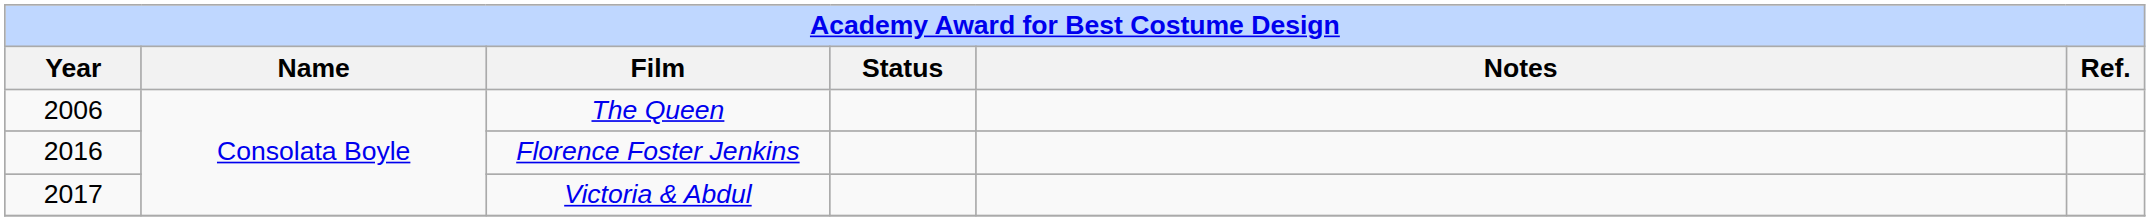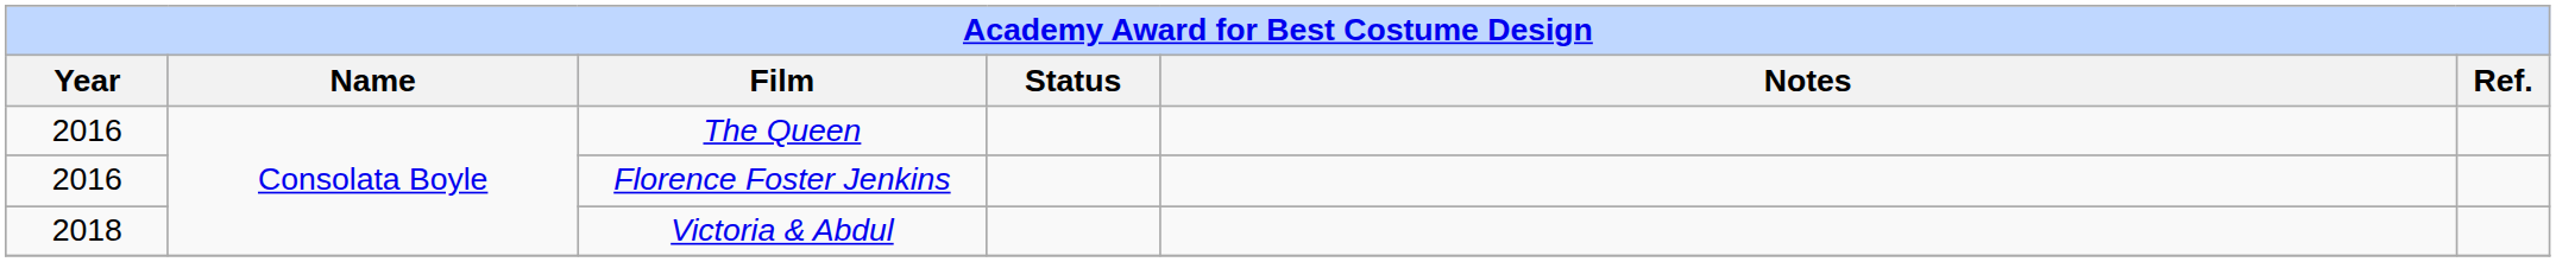The Queen | Year: 2006 -> 2016
Victoria & Abdul | Year: 2017 -> 2018
